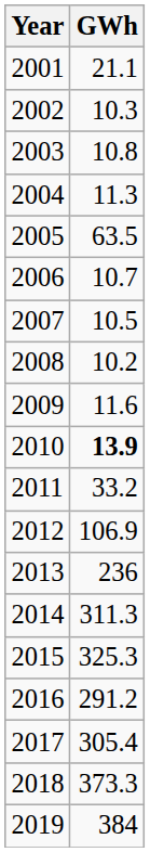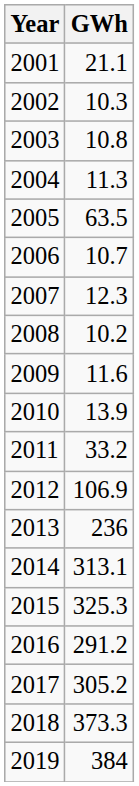2007 | GWh: 10.5 -> 12.3
2010 | GWh: bold -> normal
2014 | GWh: 311.3 -> 313.1
2017 | GWh: 305.4 -> 305.2
